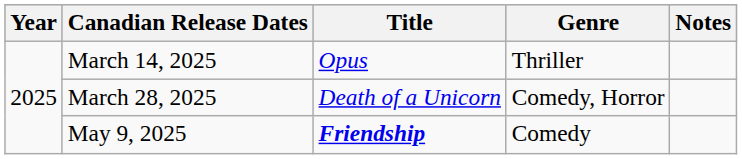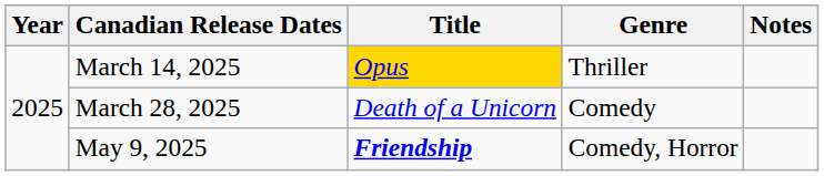March 14, 2025 | Title: no background -> gold background
March 28, 2025 | Genre: Comedy, Horror -> Comedy
May 9, 2025 | Genre: Comedy -> Comedy, Horror
